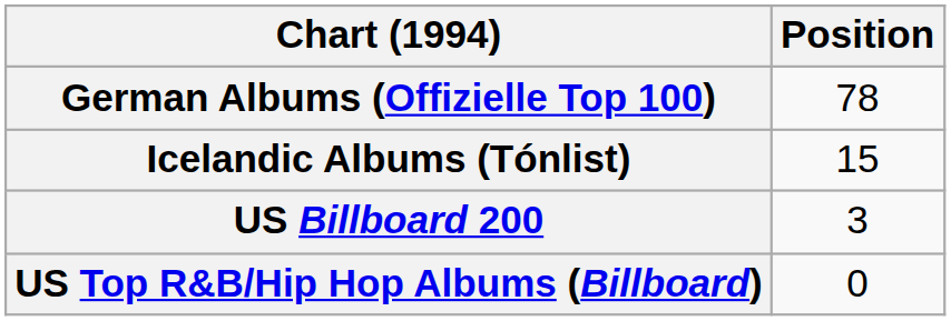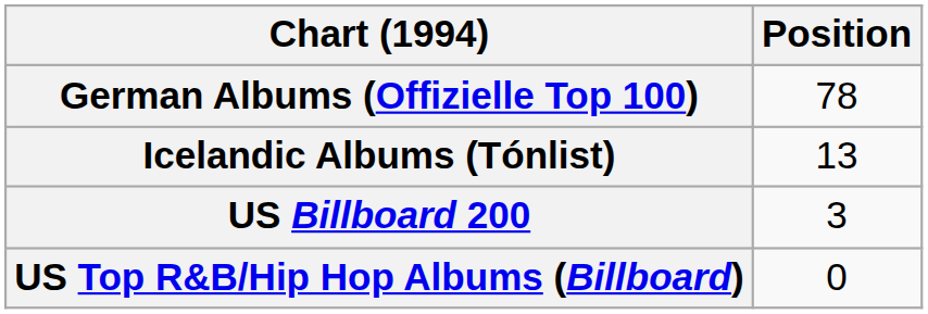Icelandic Albums (Tónlist) | Position: 15 -> 13
